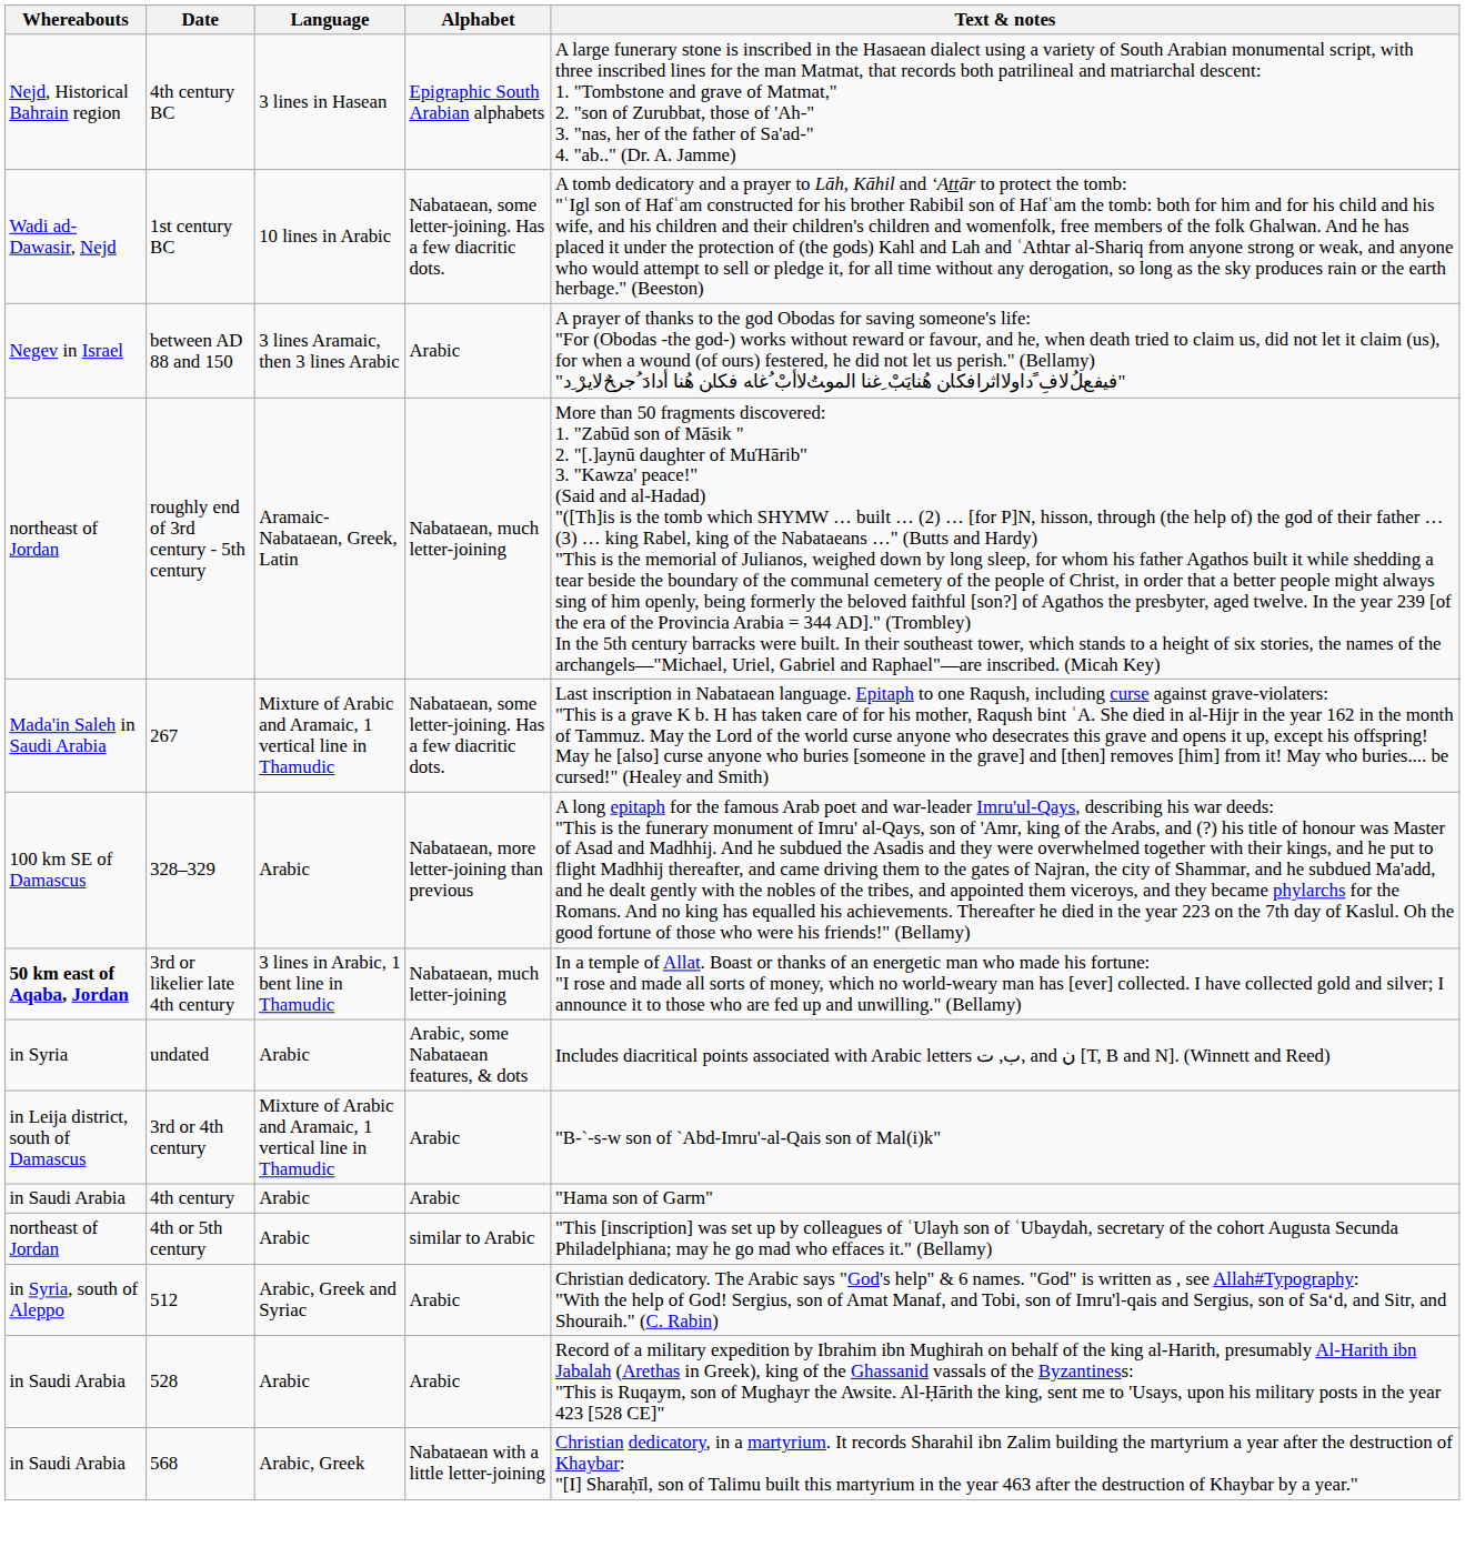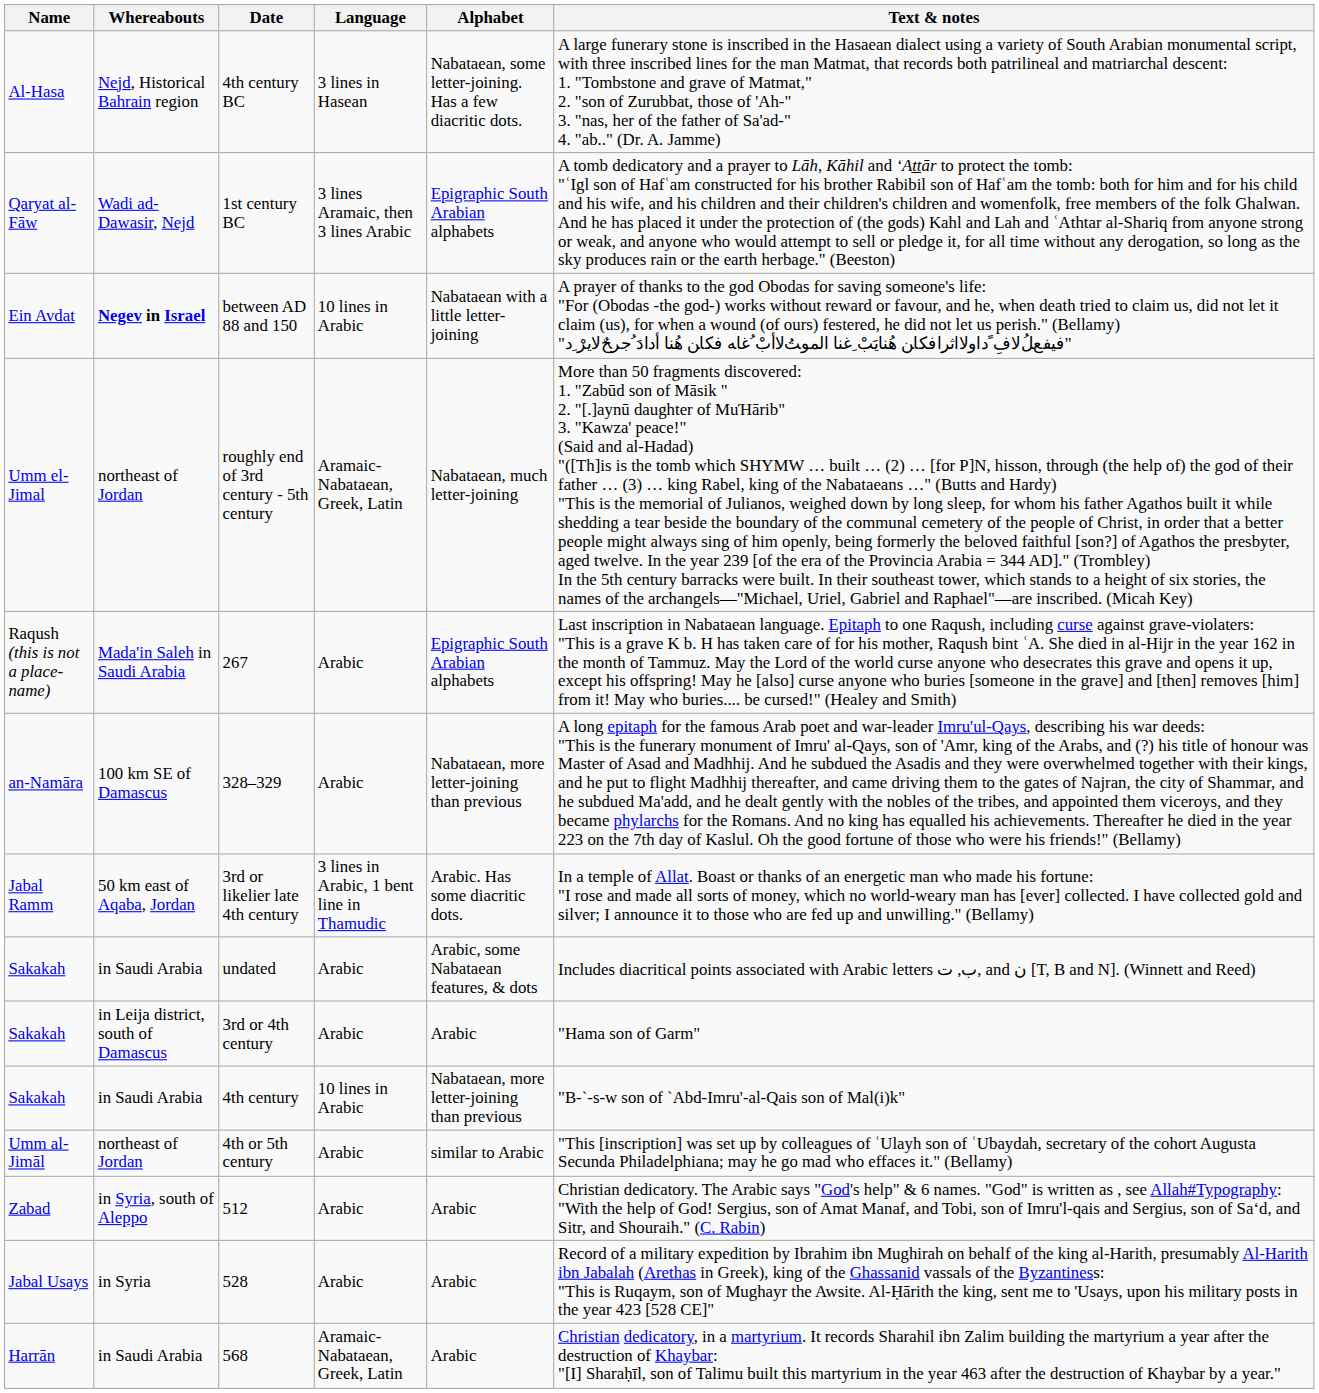+ column: Name | Al-Hasa | Qaryat al-Fāw | Ein Avdat | Umm el-Jimal | Raqush (this is not a place-name) | an-Namāra | Jabal Ramm | Sakakah | Sakakah | Sakakah | Umm al-Jimāl | Zabad | Jabal Usays | Harrān
4th century BC | Alphabet: Epigraphic South Arabian alphabets -> Nabataean, some letter-joining. Has a few diacritic dots.
1st century BC | Language: 10 lines in Arabic -> 3 lines Aramaic, then 3 lines Arabic
1st century BC | Alphabet: Nabataean, some letter-joining. Has a few diacritic dots. -> Epigraphic South Arabian alphabets
between AD 88 and 150 | Whereabouts: normal -> bold
between AD 88 and 150 | Language: 3 lines Aramaic, then 3 lines Arabic -> 10 lines in Arabic
between AD 88 and 150 | Alphabet: Arabic -> Nabataean with a little letter-joining
267 | Language: Mixture of Arabic and Aramaic, 1 vertical line in Thamudic -> Arabic
267 | Alphabet: Nabataean, some letter-joining. Has a few diacritic dots. -> Epigraphic South Arabian alphabets
3rd or likelier late 4th century | Whereabouts: bold -> normal
3rd or likelier late 4th century | Alphabet: Nabataean, much letter-joining -> Arabic. Has some diacritic dots.
undated | Whereabouts: in Syria -> in Saudi Arabia
3rd or 4th century | Language: Mixture of Arabic and Aramaic, 1 vertical line in Thamudic -> Arabic
3rd or 4th century | Text & notes: "B-`-s-w son of `Abd-Imru'-al-Qais son of Mal(i)k" -> "Hama son of Garm"
4th century | Language: Arabic -> 10 lines in Arabic
4th century | Alphabet: Arabic -> Nabataean, more letter-joining than previous
4th century | Text & notes: "Hama son of Garm" -> "B-`-s-w son of `Abd-Imru'-al-Qais son of Mal(i)k"
512 | Language: Arabic, Greek and Syriac -> Arabic
528 | Whereabouts: in Saudi Arabia -> in Syria
568 | Language: Arabic, Greek -> Aramaic-Nabataean, Greek, Latin
568 | Alphabet: Nabataean with a little letter-joining -> Arabic
